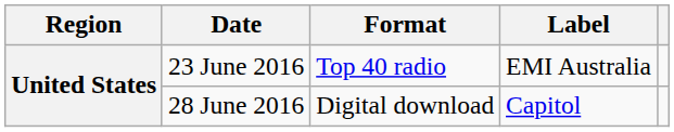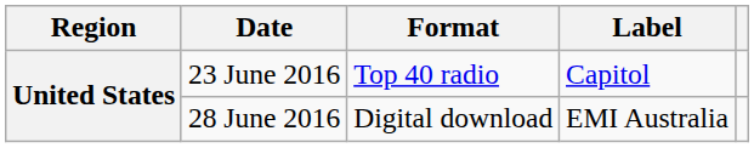23 June 2016 | Label: EMI Australia -> Capitol
28 June 2016 | Label: Capitol -> EMI Australia
